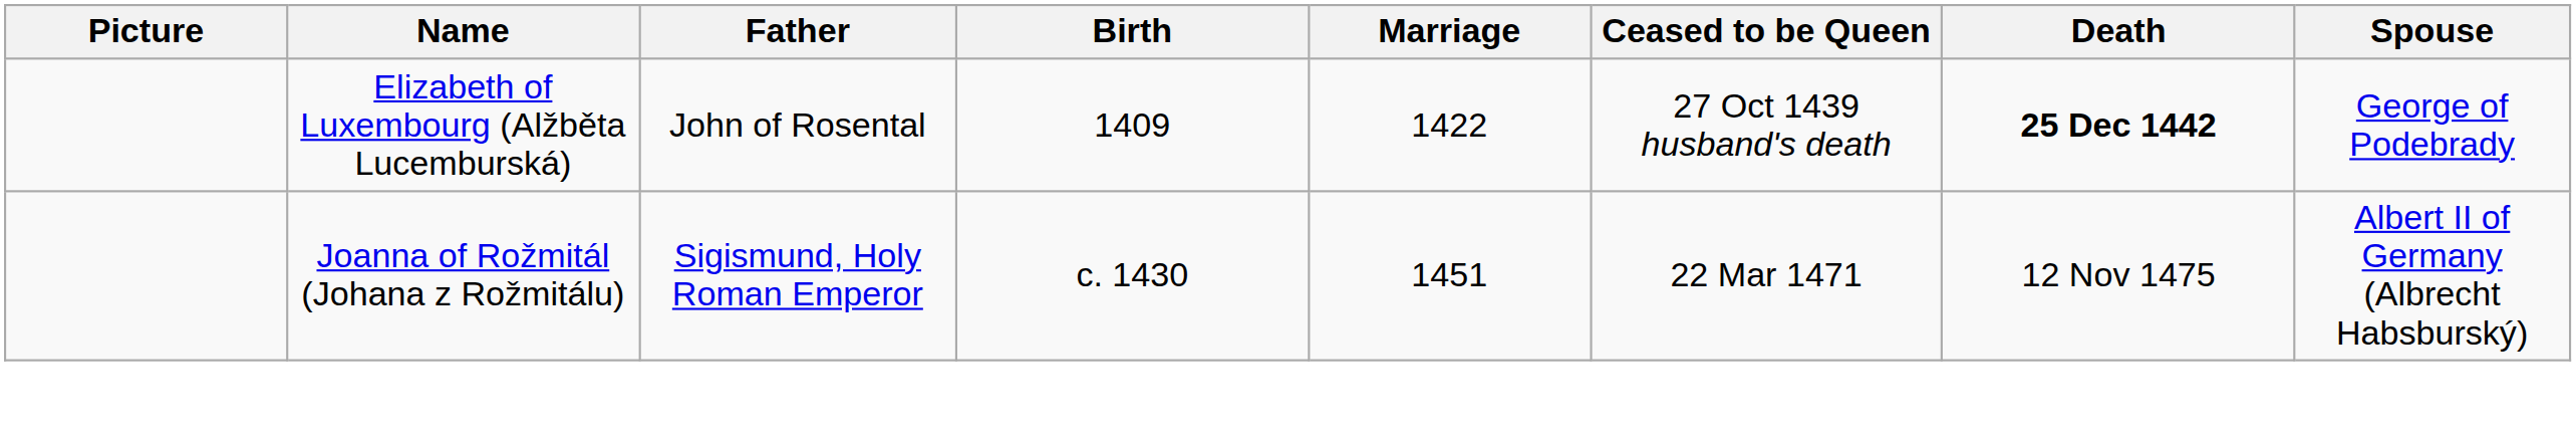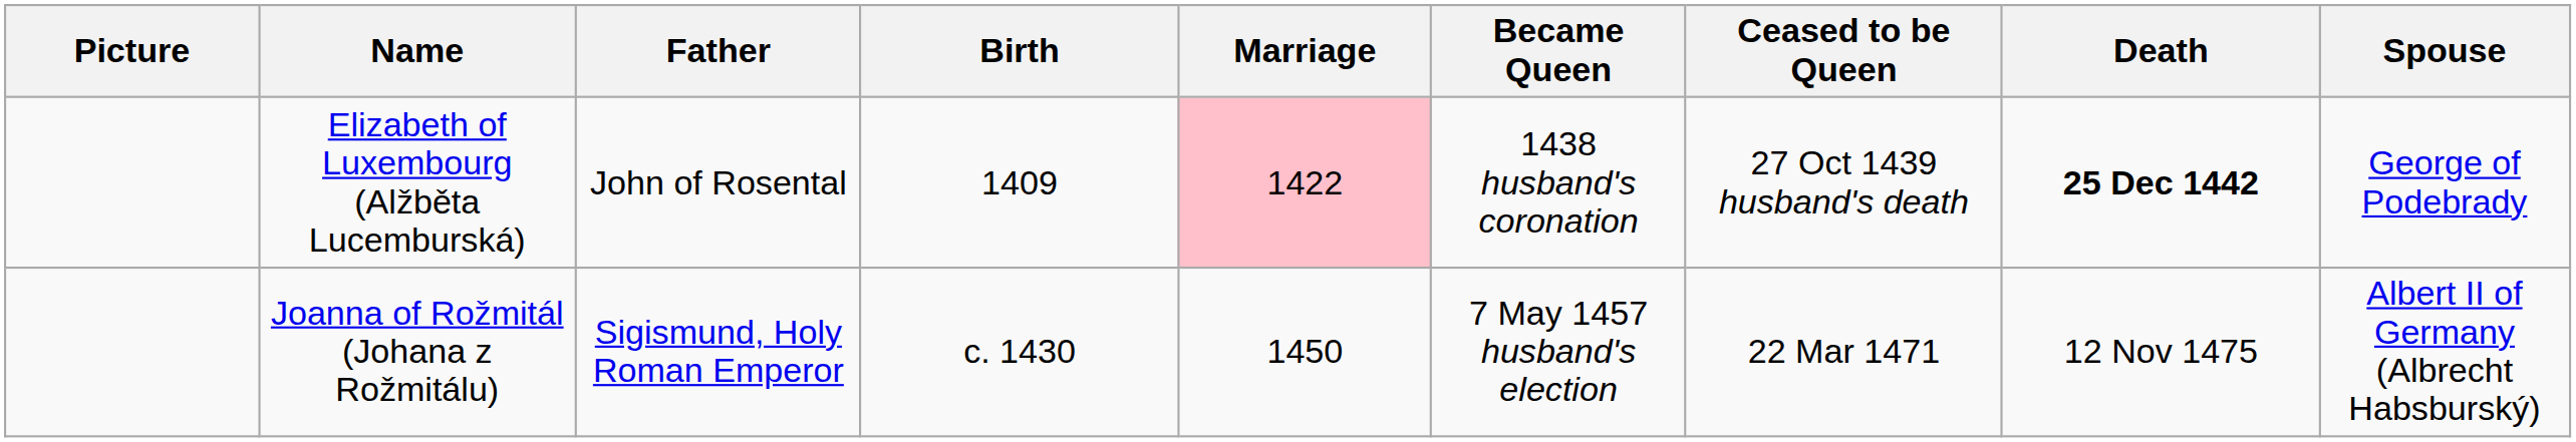+ column: Became Queen | 1438 husband's coronation | 7 May 1457 husband's election
Elizabeth of Luxembourg (Alžběta Lucemburská) | Marriage: no background -> pink background
Joanna of Rožmitál (Johana z Rožmitálu) | Marriage: 1451 -> 1450
